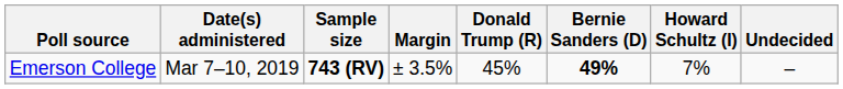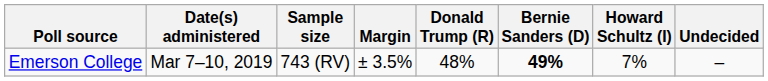Emerson College | Sample size: bold -> normal
Emerson College | Donald Trump (R): 45% -> 48%
